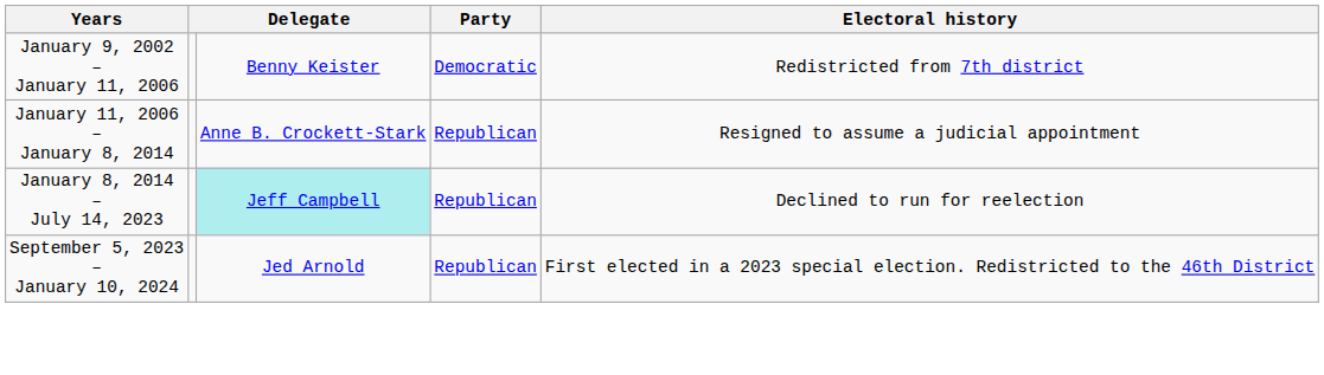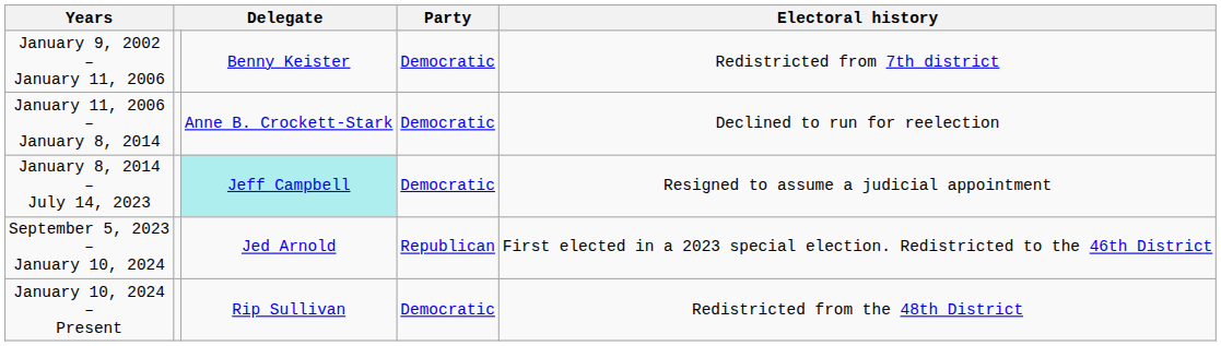January 11, 2006 – January 8, 2014 | Party: Republican -> Democratic
January 11, 2006 – January 8, 2014 | Electoral history: Resigned to assume a judicial appointment -> Declined to run for reelection
January 8, 2014 – July 14, 2023 | Party: Republican -> Democratic
January 8, 2014 – July 14, 2023 | Electoral history: Declined to run for reelection -> Resigned to assume a judicial appointment
+ row: January 10, 2024 – Present | Rip Sullivan | Democratic | Redistricted from the 48th District
